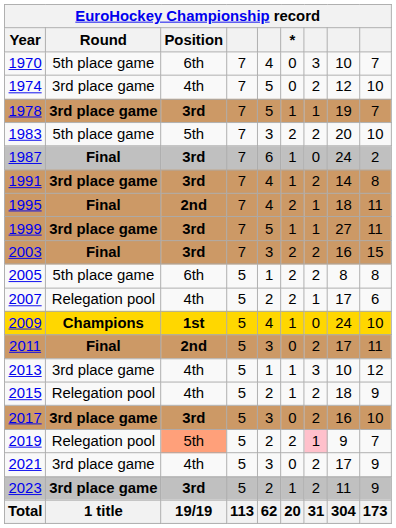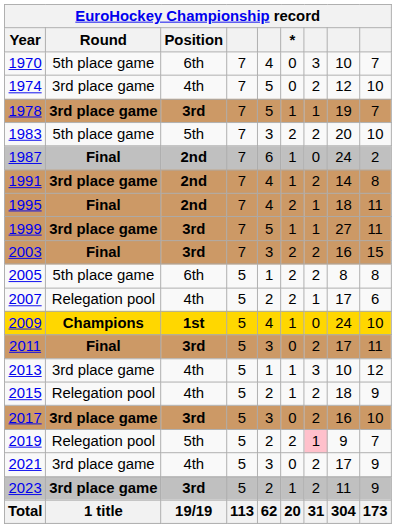1987 | Position: 3rd -> 2nd
1991 | Position: 3rd -> 2nd
2011 | Position: 2nd -> 3rd
2019 | Position: lightsalmon background -> no background
